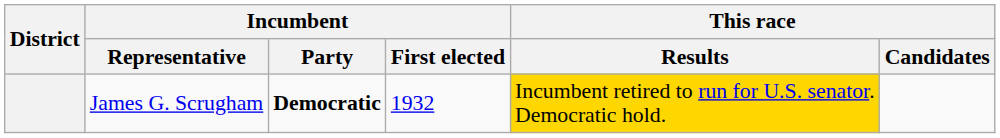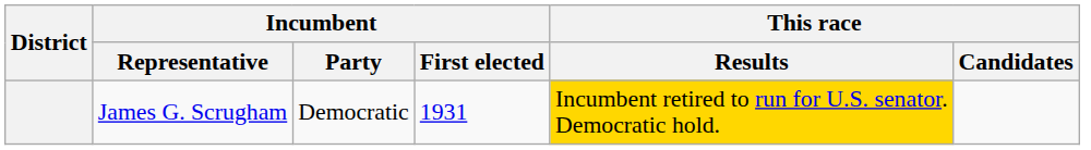James G. Scrugham | Incumbent / Party: bold -> normal
James G. Scrugham | Incumbent / First elected: 1932 -> 1931
